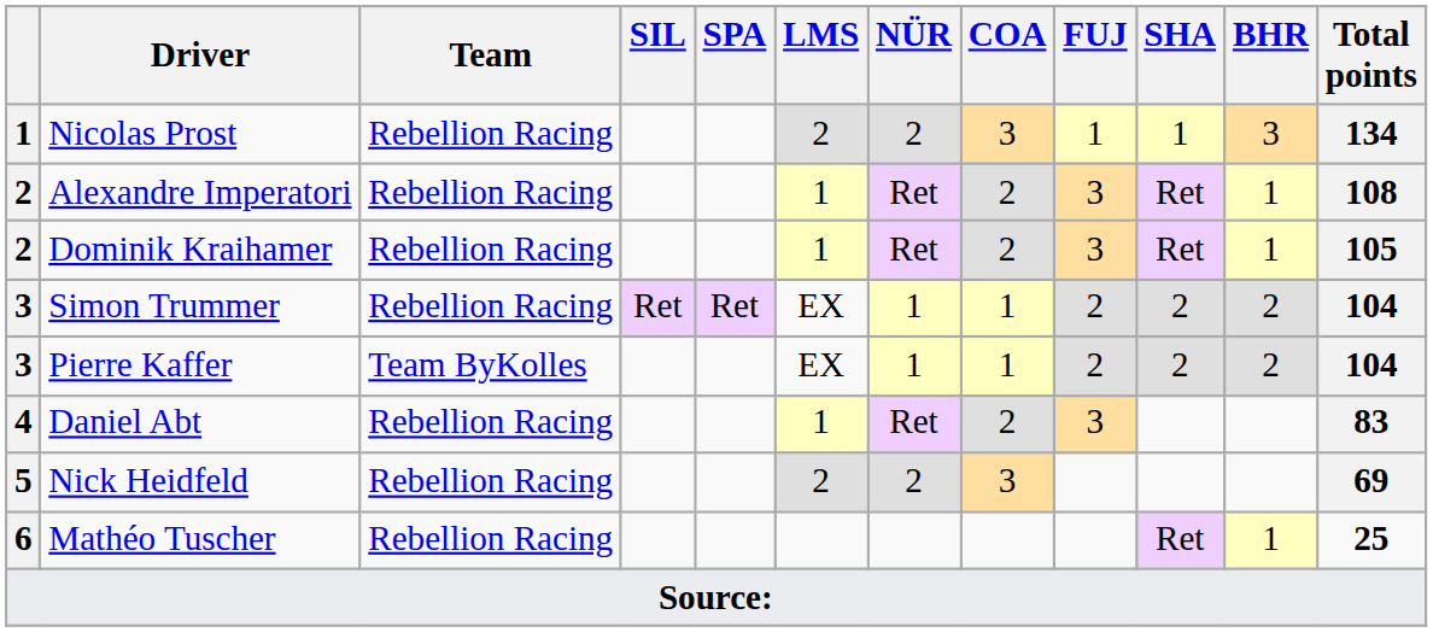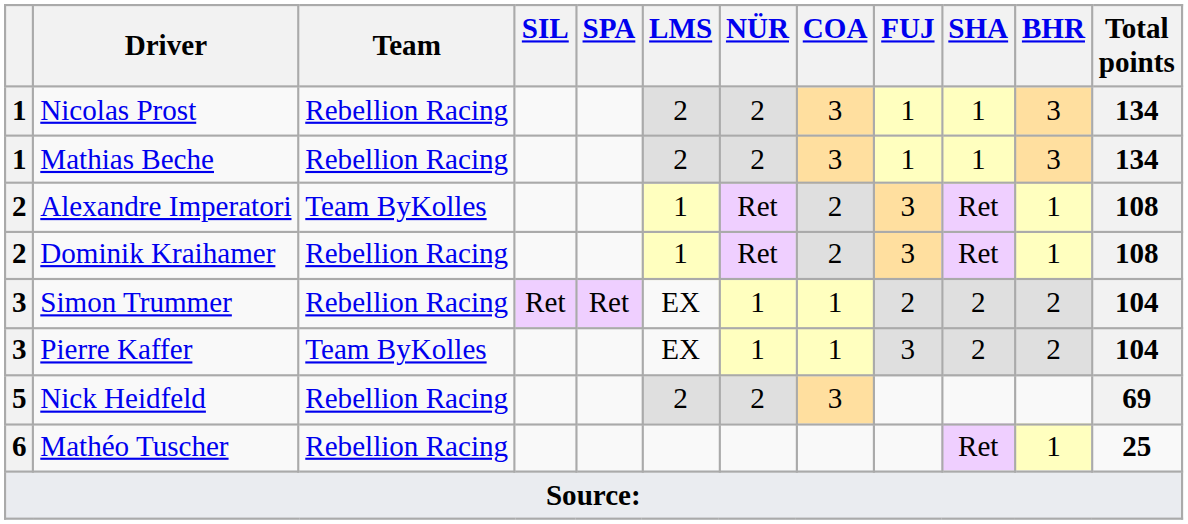+ row: 1 | Mathias Beche | Rebellion Racing | 2 | 2 | 3 | 1 | 1 | 3 | 134
Alexandre Imperatori | Team: Rebellion Racing -> Team ByKolles
Dominik Kraihamer | Total points: 105 -> 108
Pierre Kaffer | FUJ: 2 -> 3
- row: 4 | Daniel Abt | Rebellion Racing | 1 | Ret | 2 | 3 | 83
